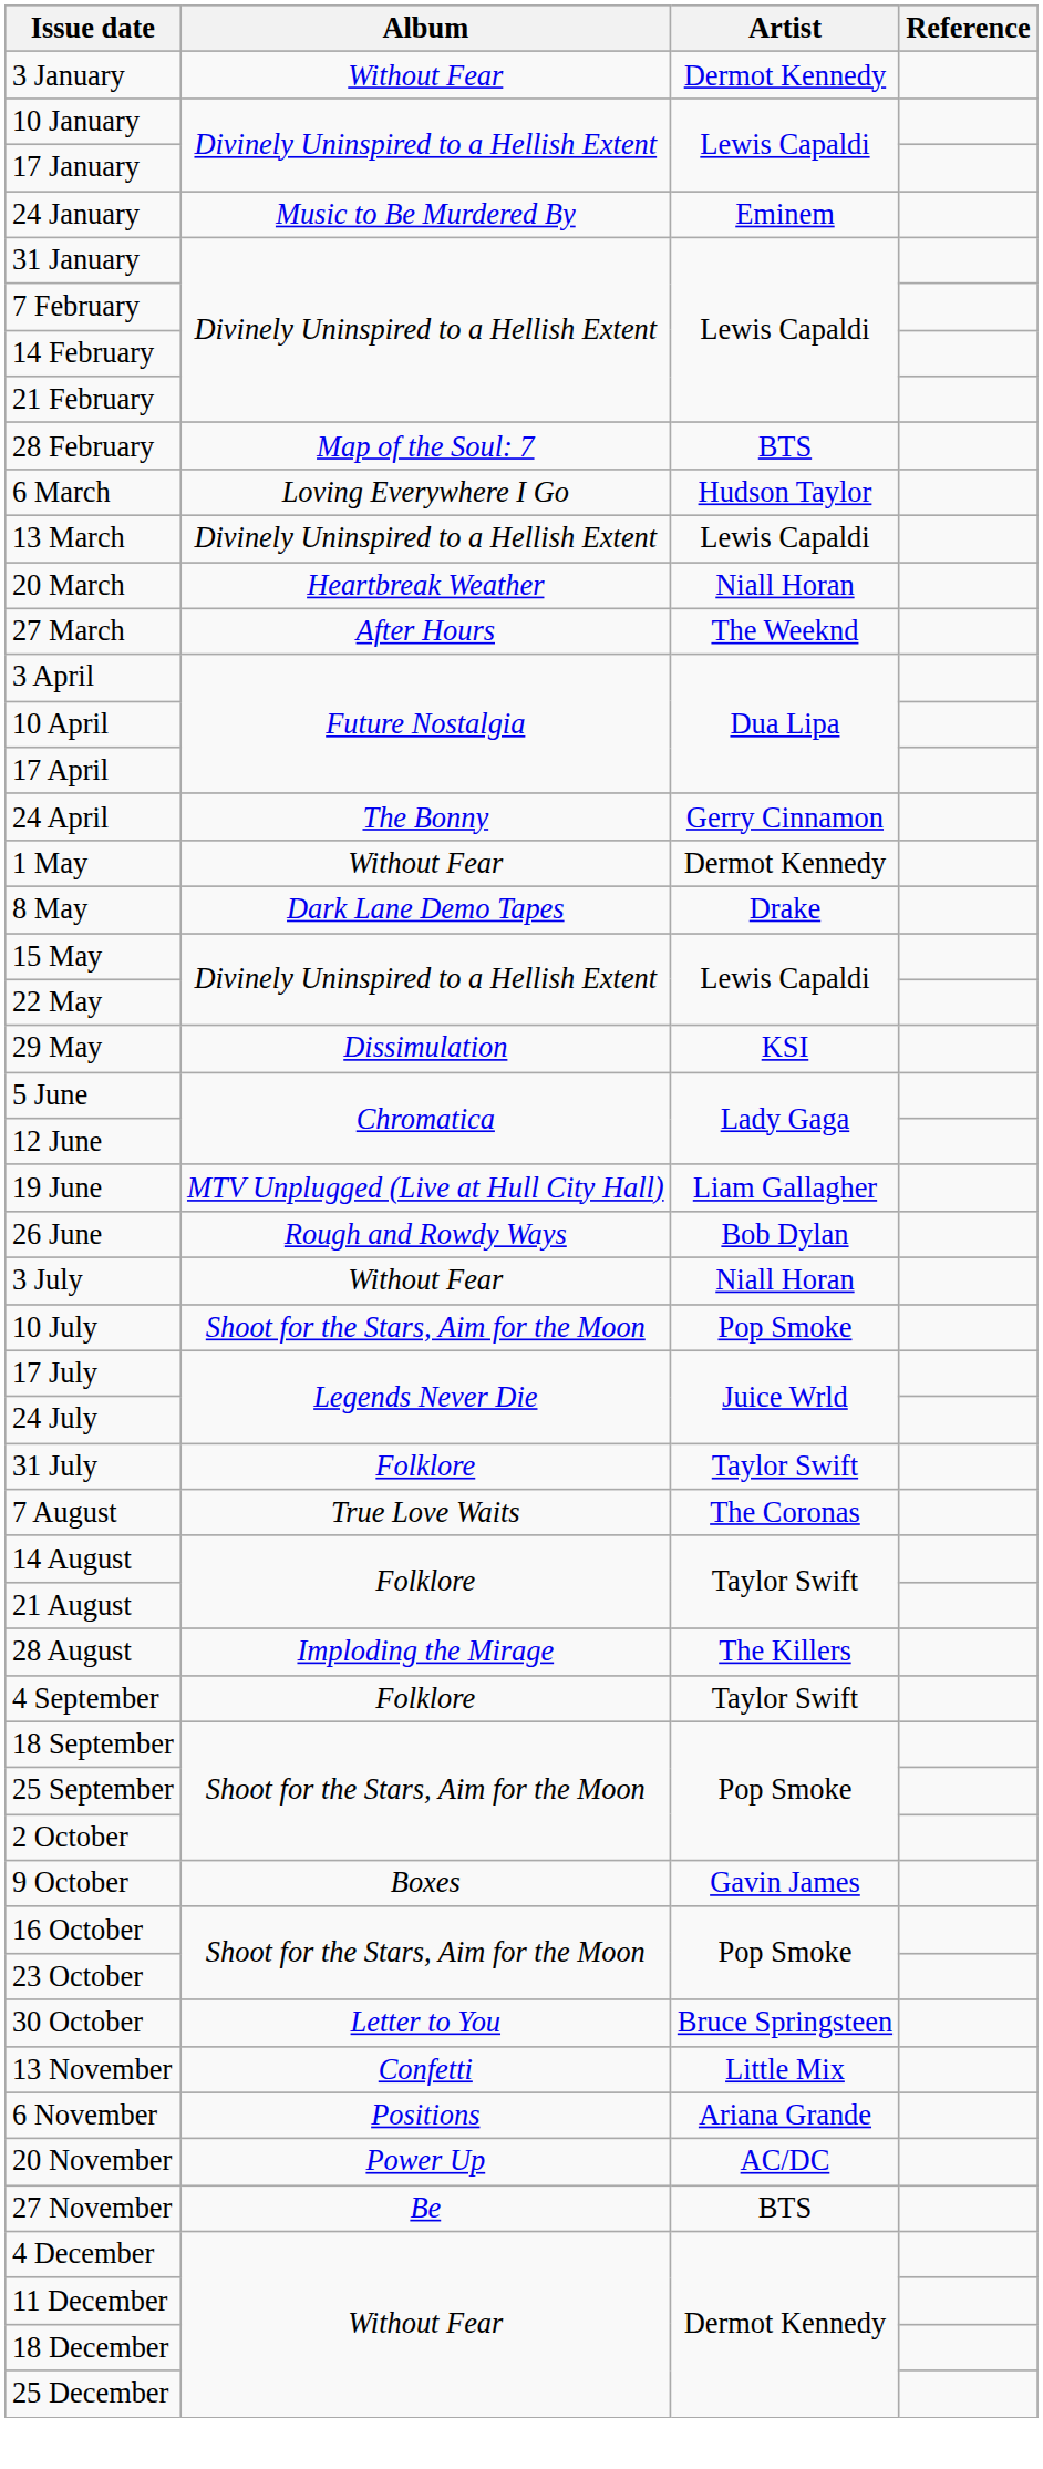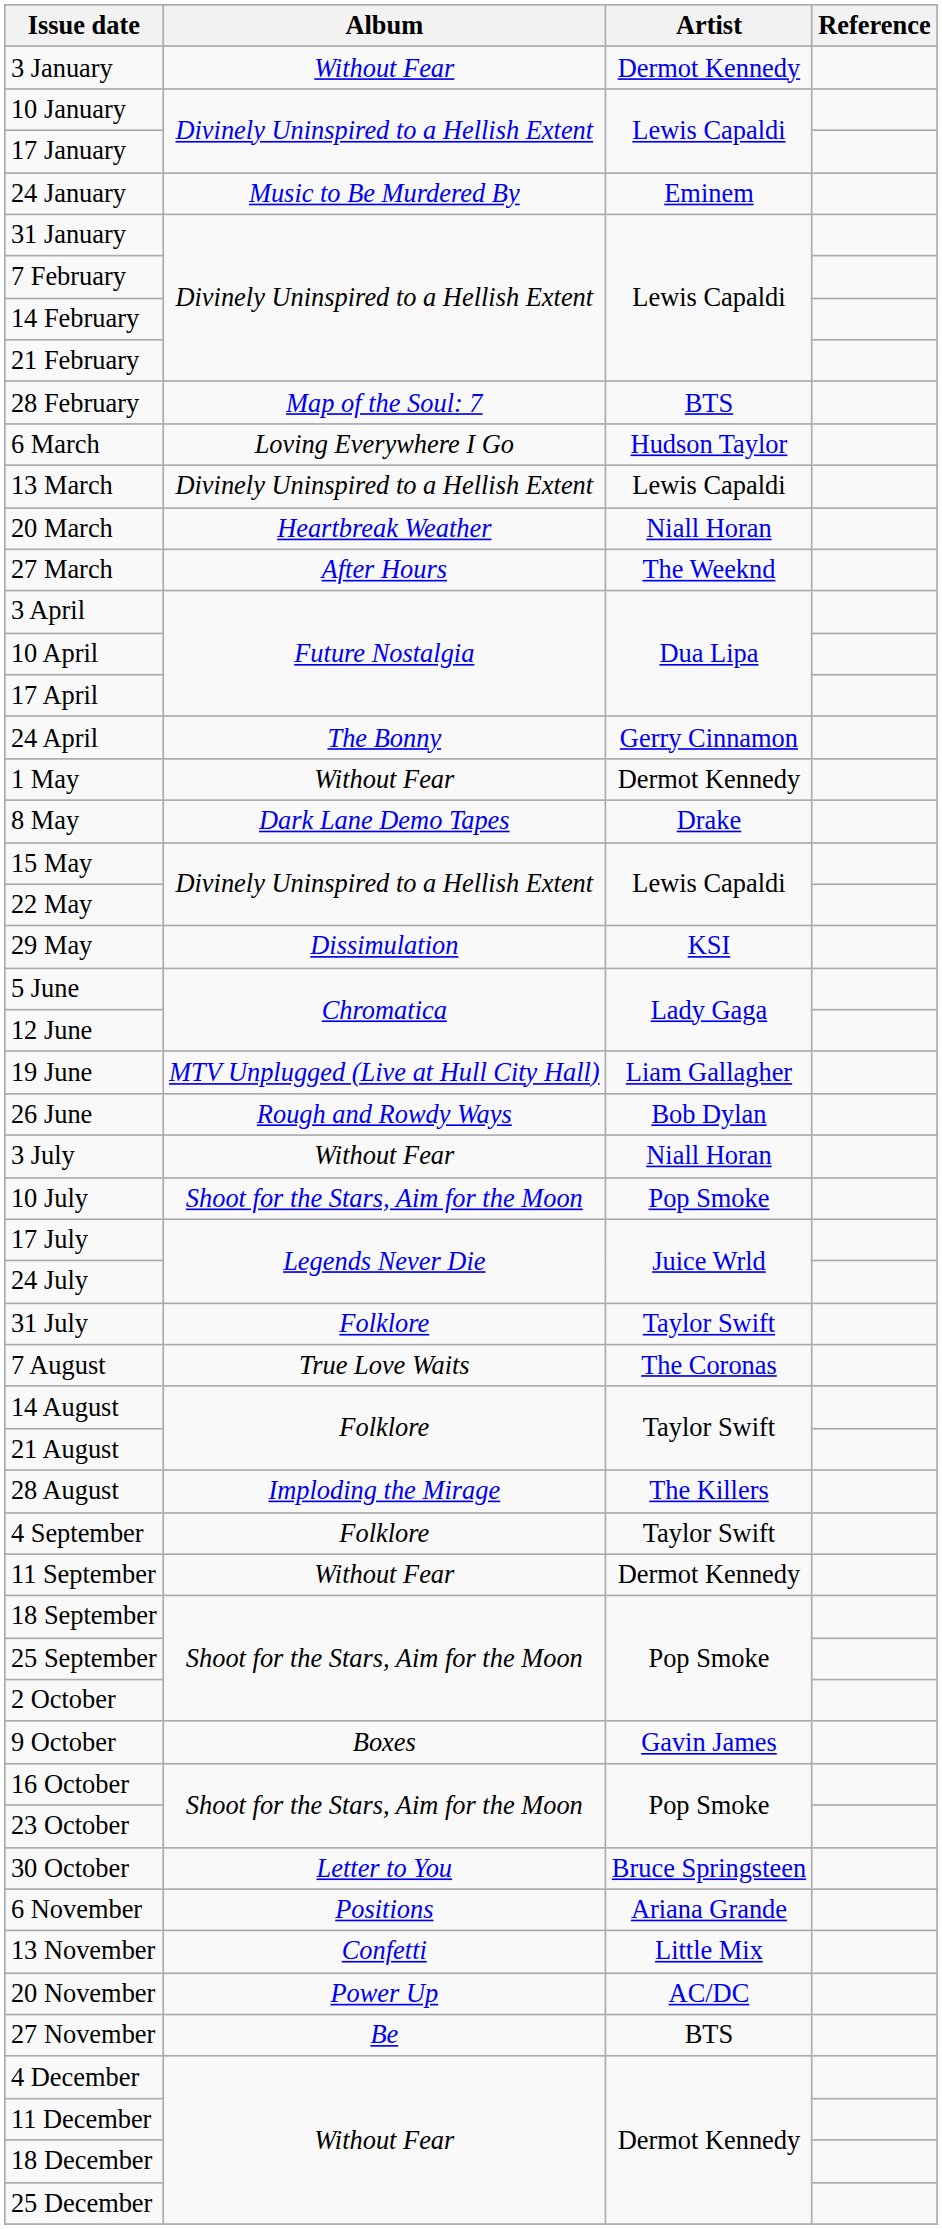+ row: 11 September | Without Fear | Dermot Kennedy
rows swapped: 6 November <-> 13 November
